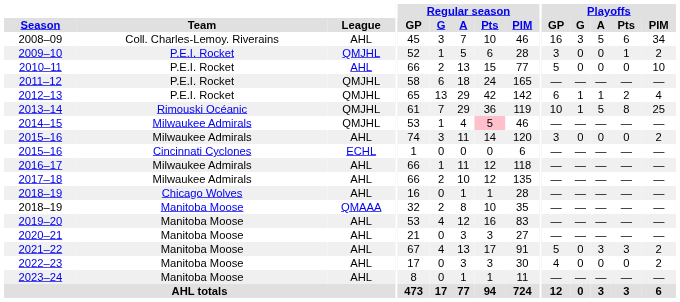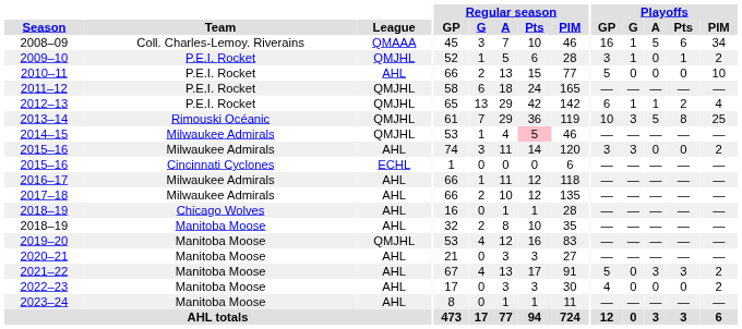2008–09 | League: AHL -> QMAAA
2008–09 | Playoffs / G: 3 -> 1
2009–10 | Playoffs / G: 0 -> 1
2013–14 | Playoffs / G: 1 -> 3
2015–16 / Milwaukee Admirals | Playoffs / G: 0 -> 3
2018–19 / Manitoba Moose | League: QMAAA -> AHL
2019–20 | League: AHL -> QMJHL
